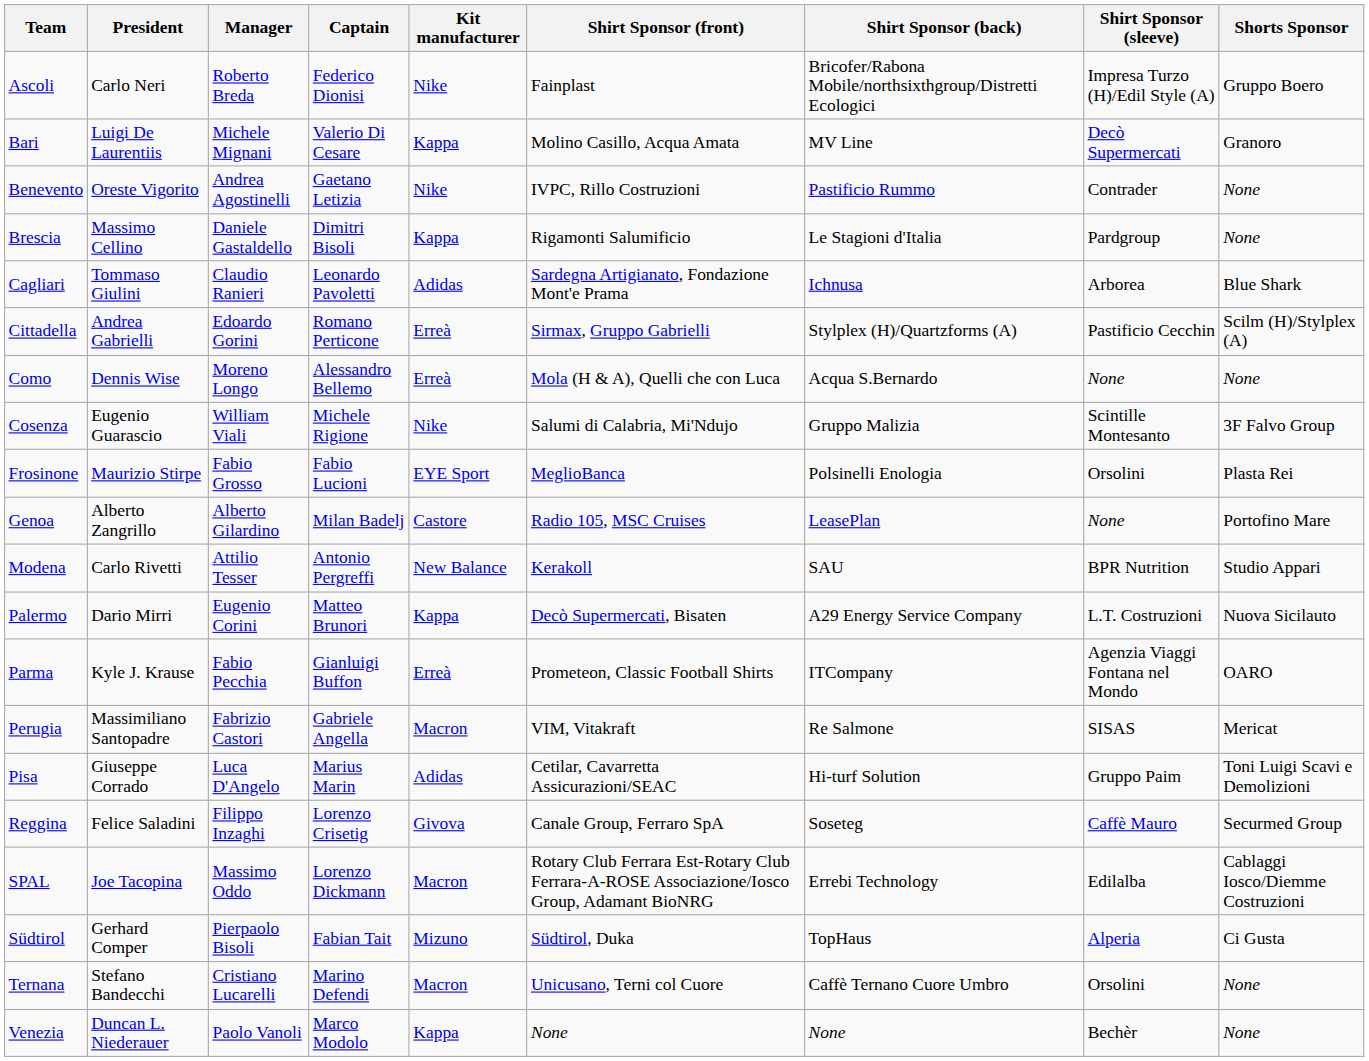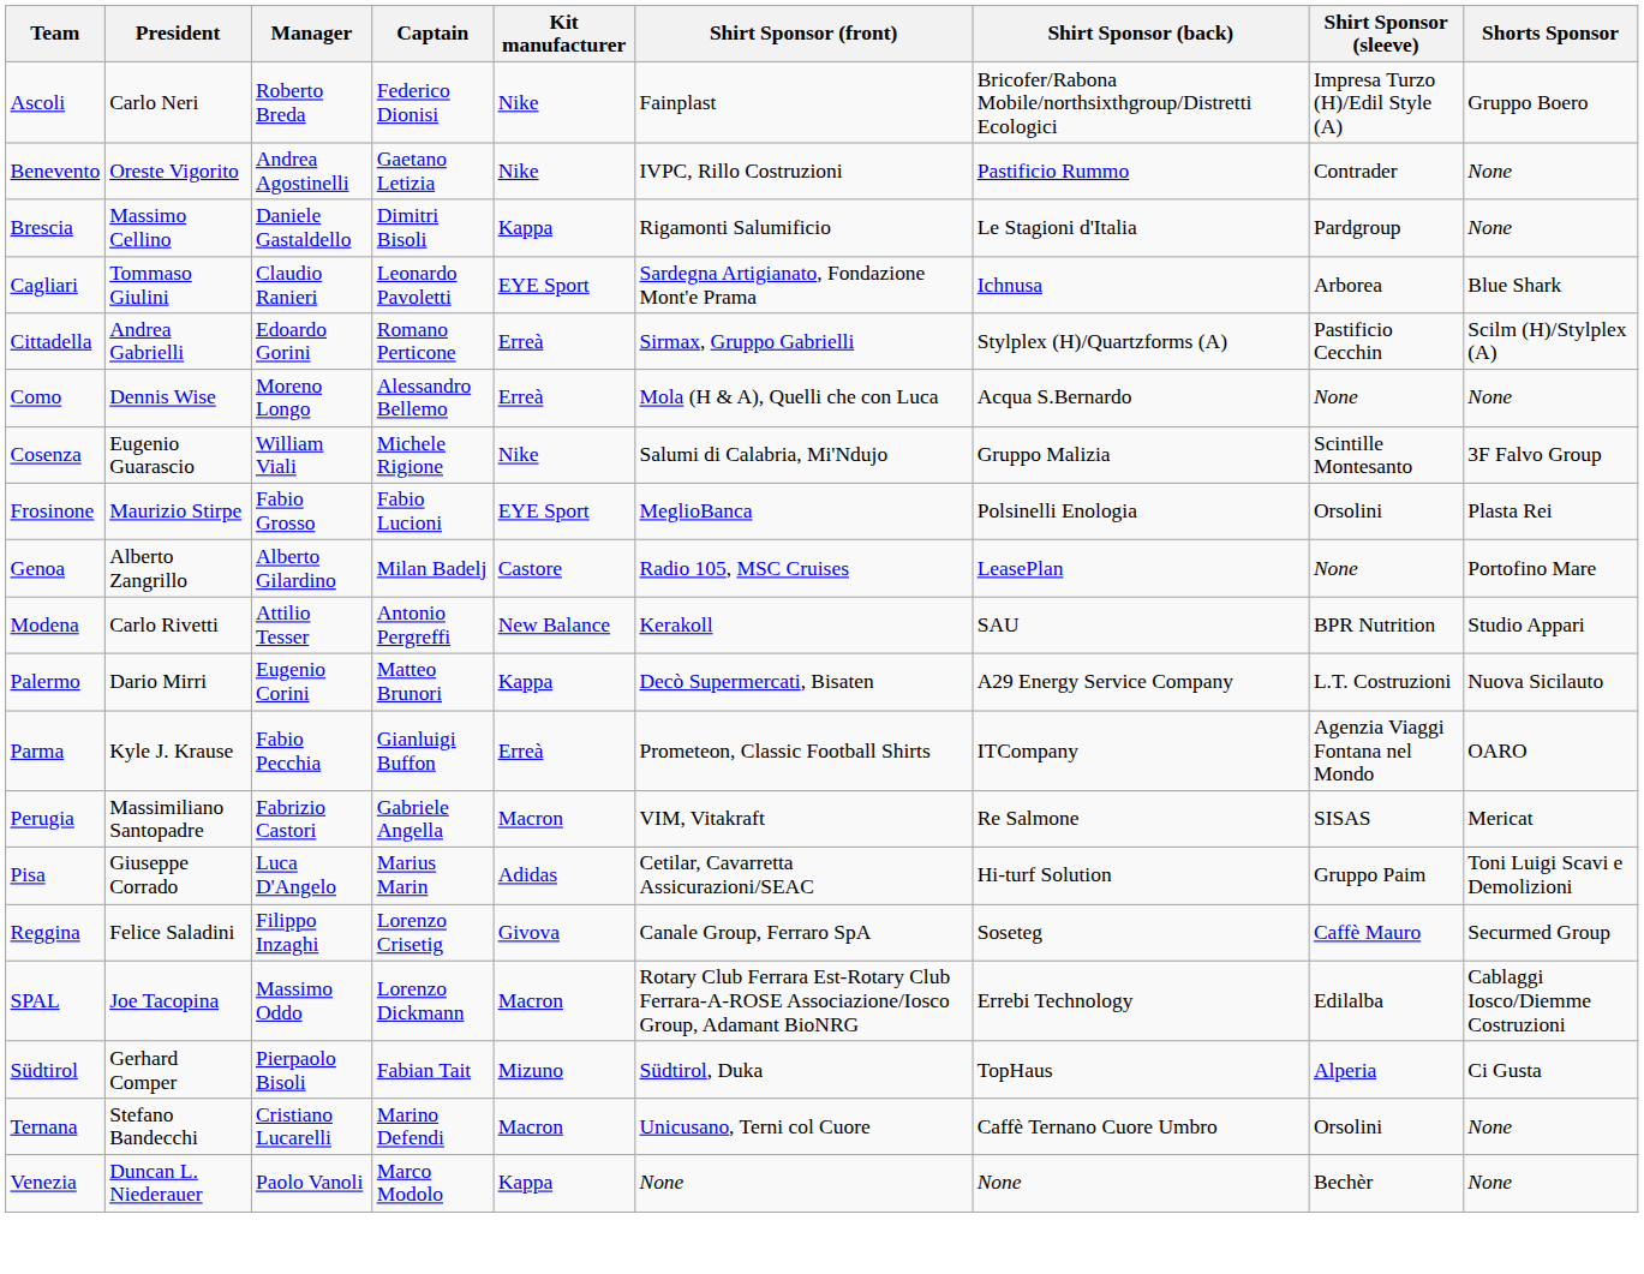- row: Bari | Luigi De Laurentiis | Michele Mignani | Valerio Di Cesare | Kappa | Molino Casillo, Acqua Amata | MV Line | Decò Supermercati | Granoro
Cagliari | Kit manufacturer: Adidas -> EYE Sport
